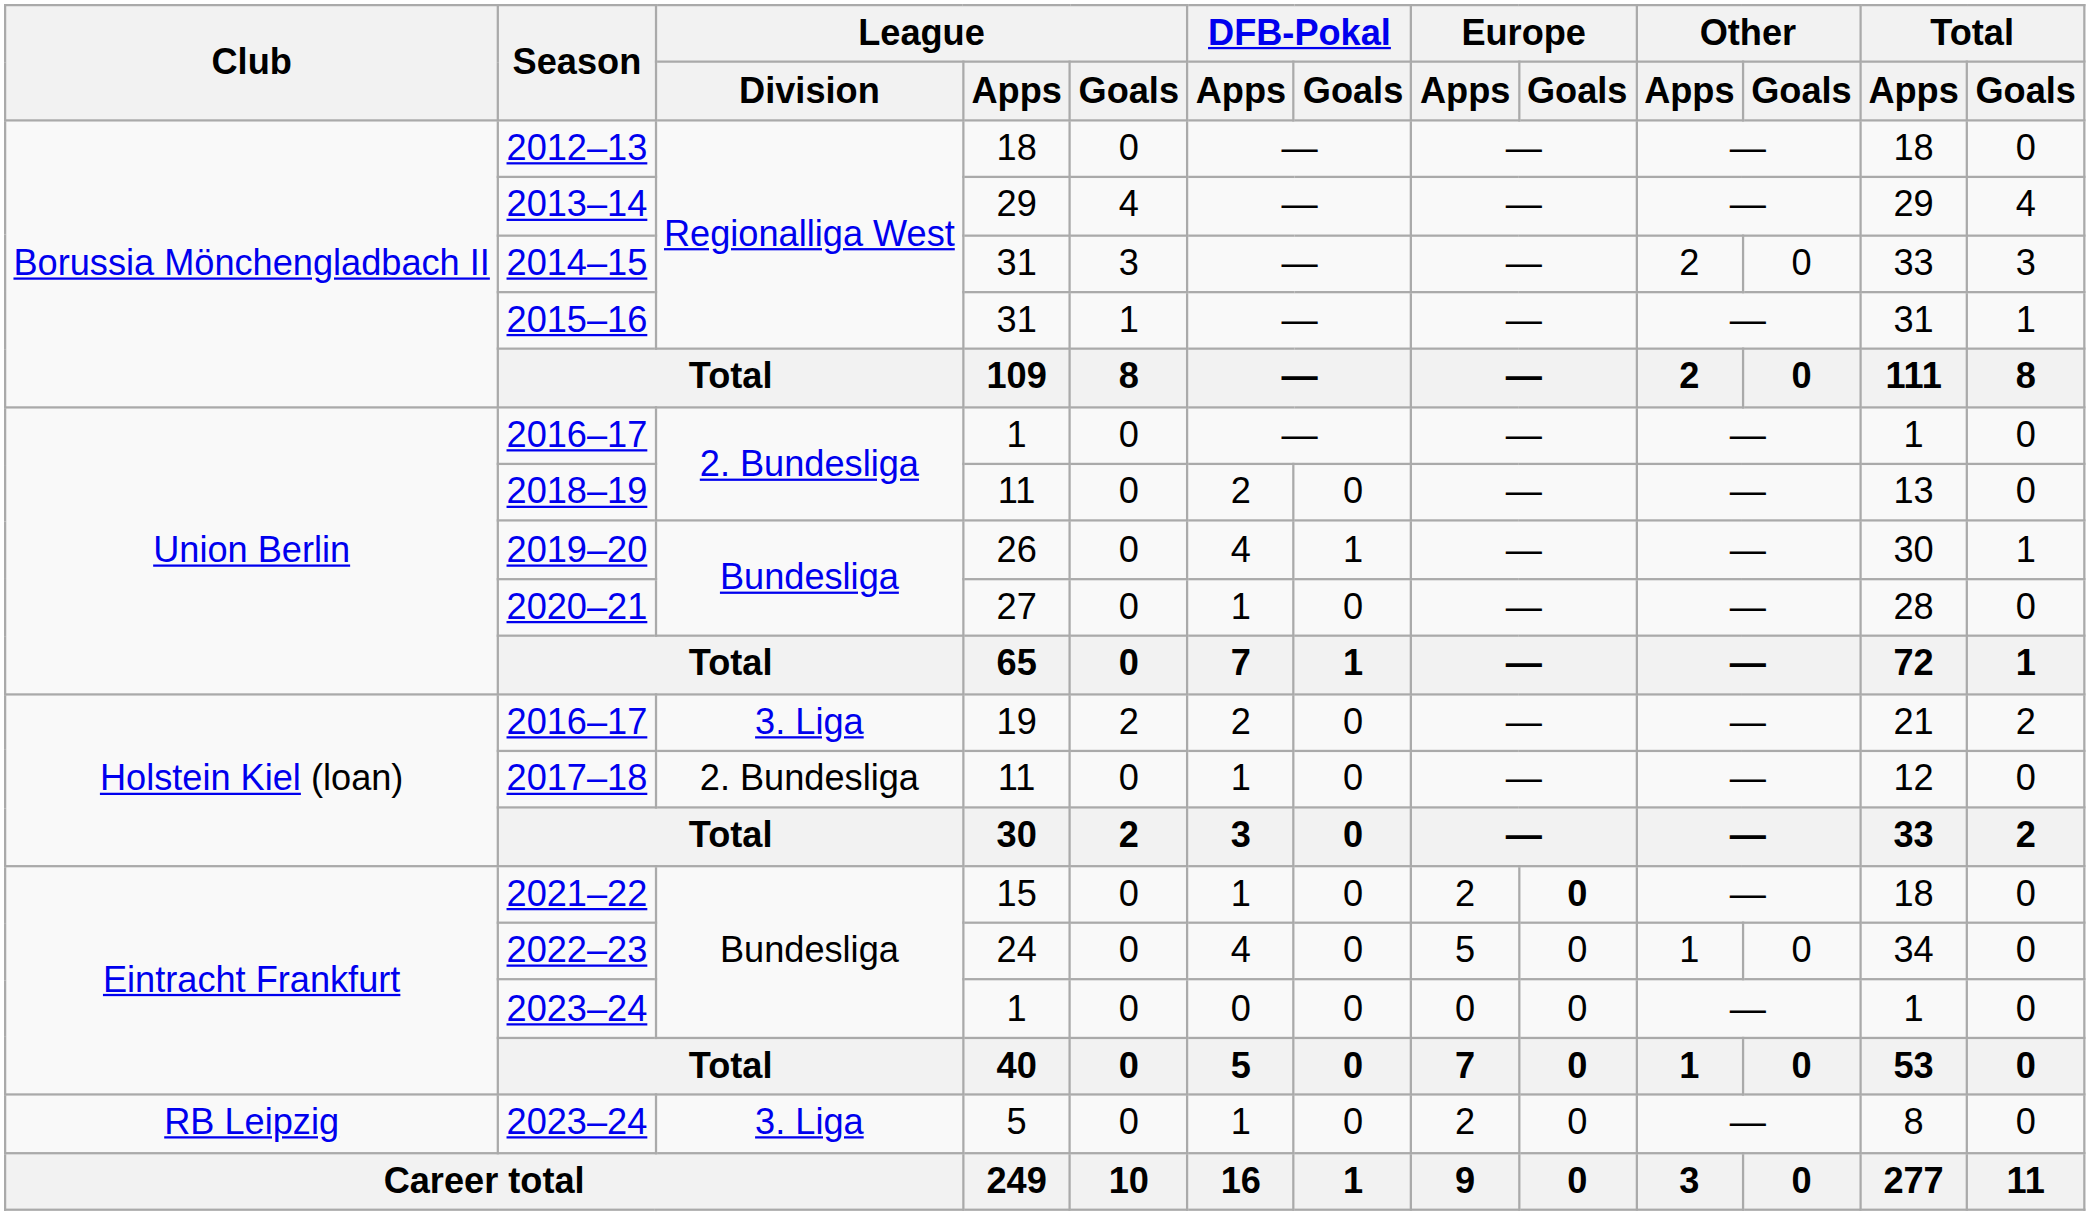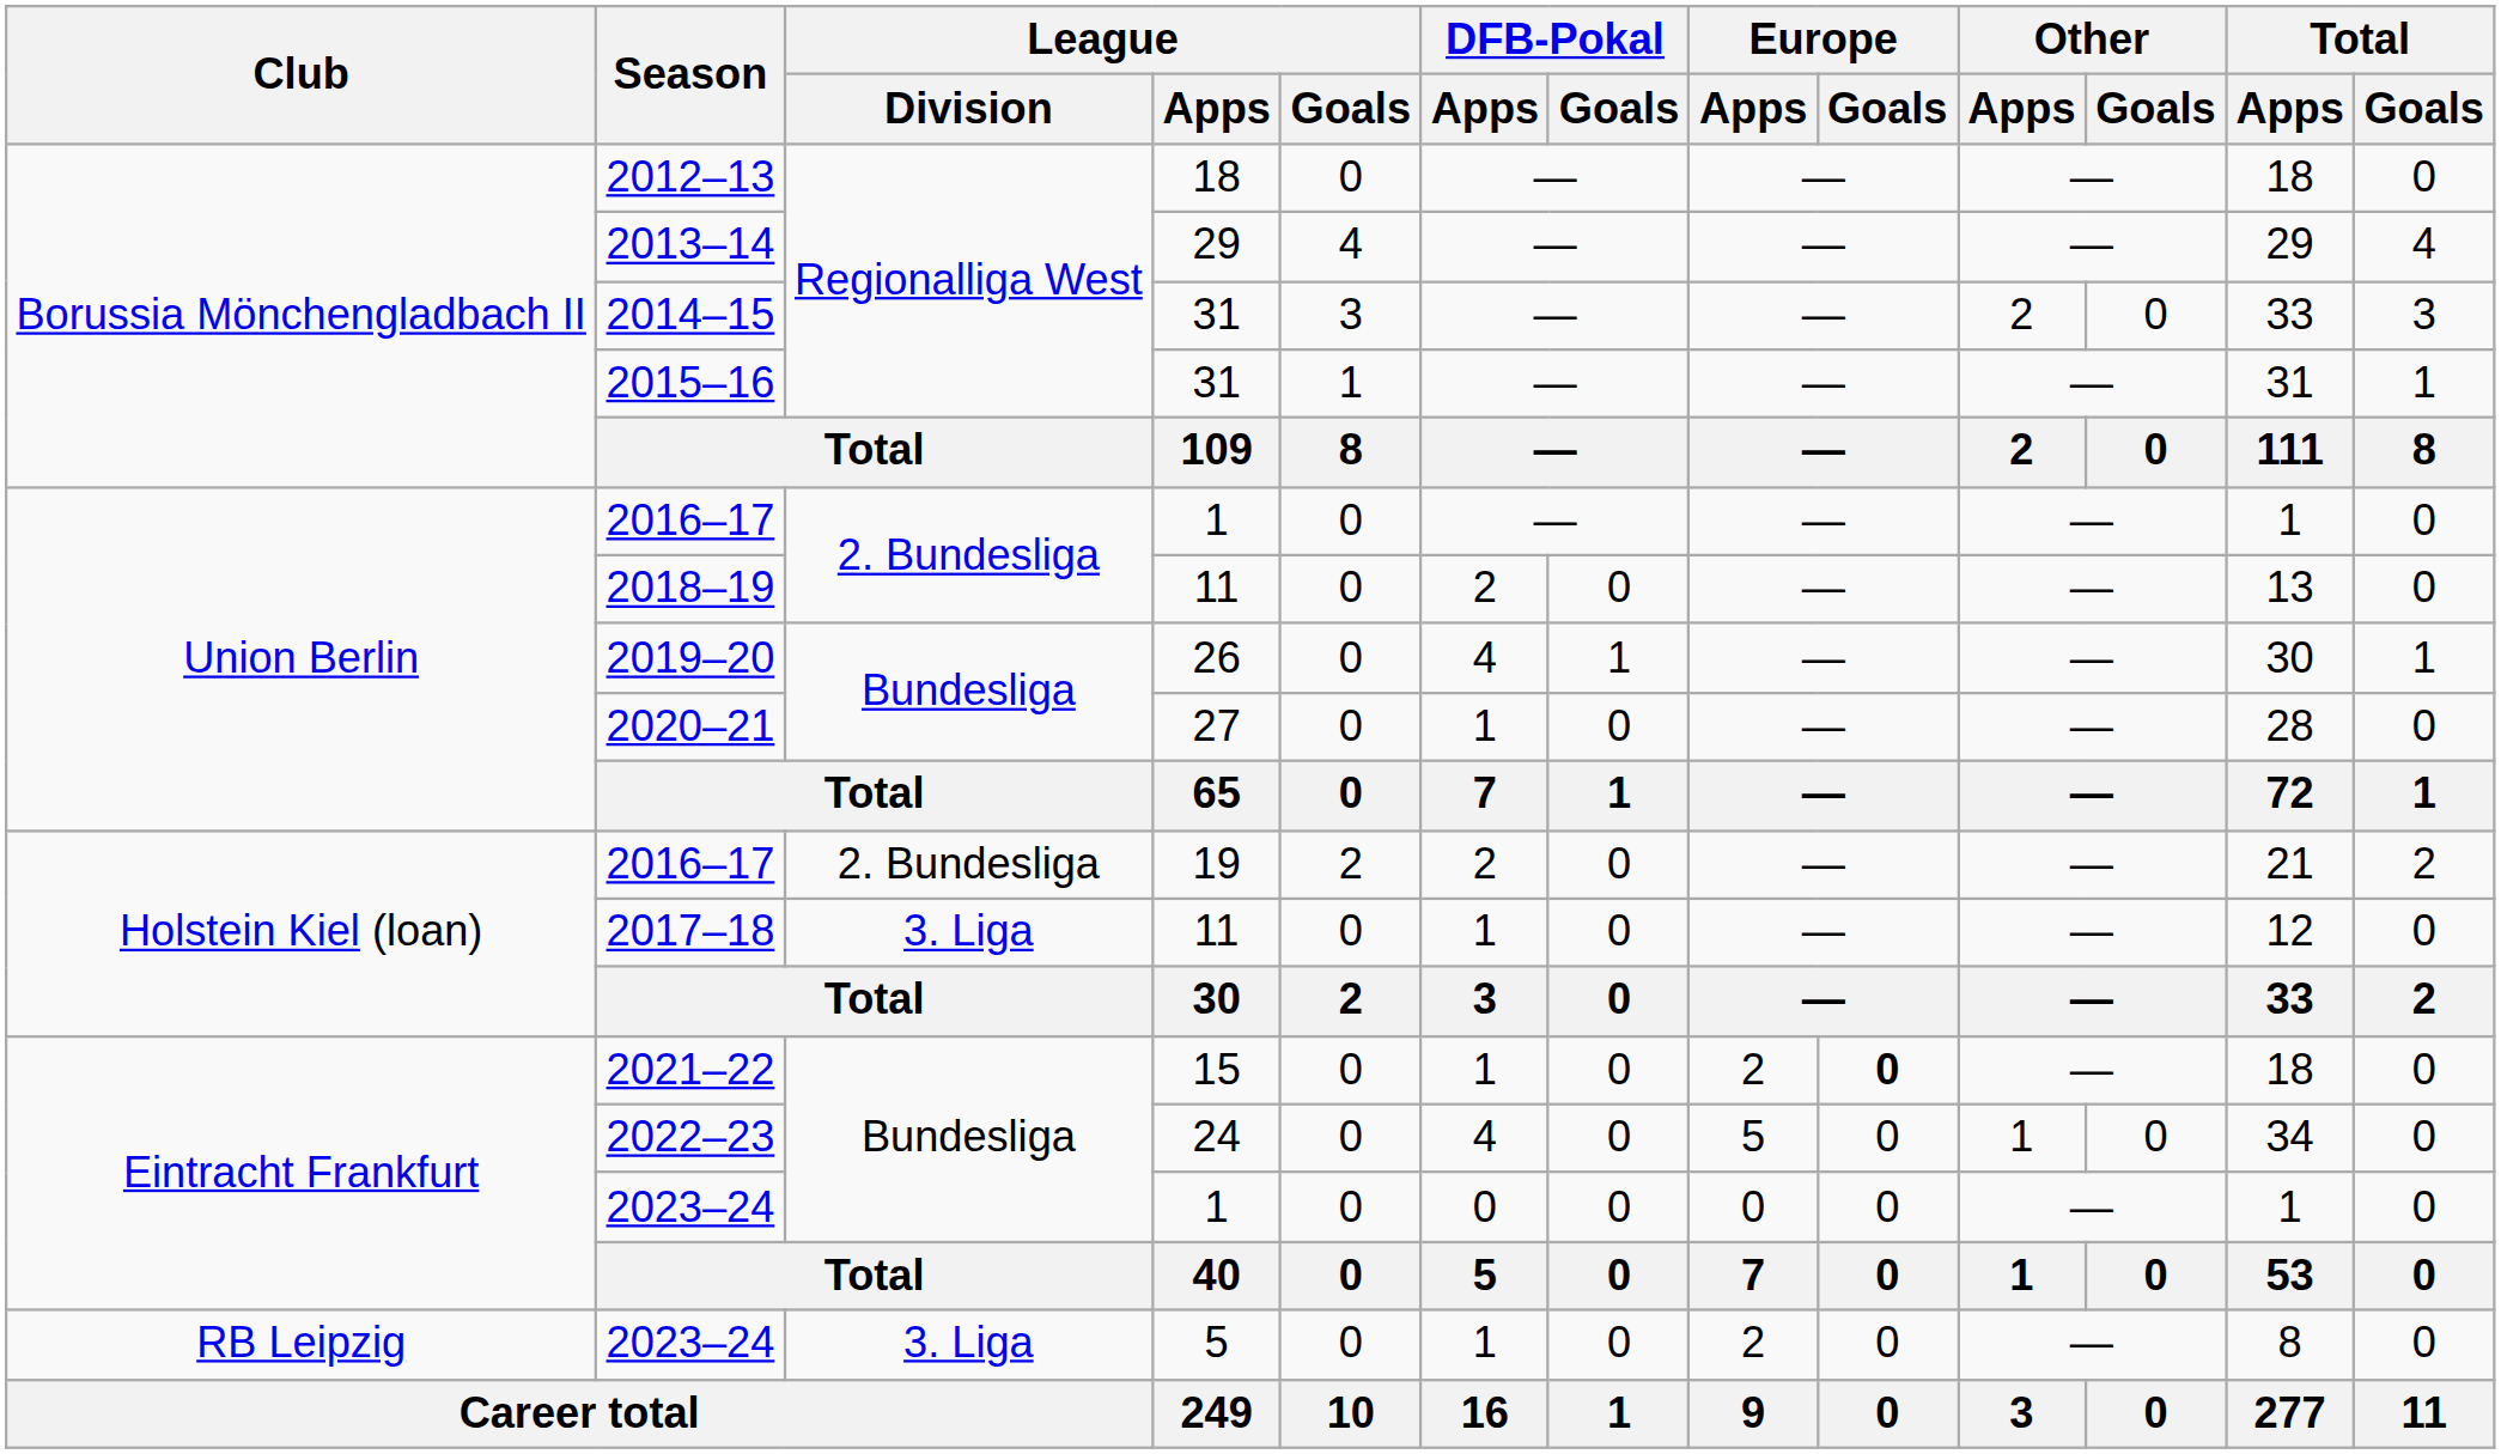2016–17 / 19 | League / Division: 3. Liga -> 2. Bundesliga
2017–18 | League / Division: 2. Bundesliga -> 3. Liga
